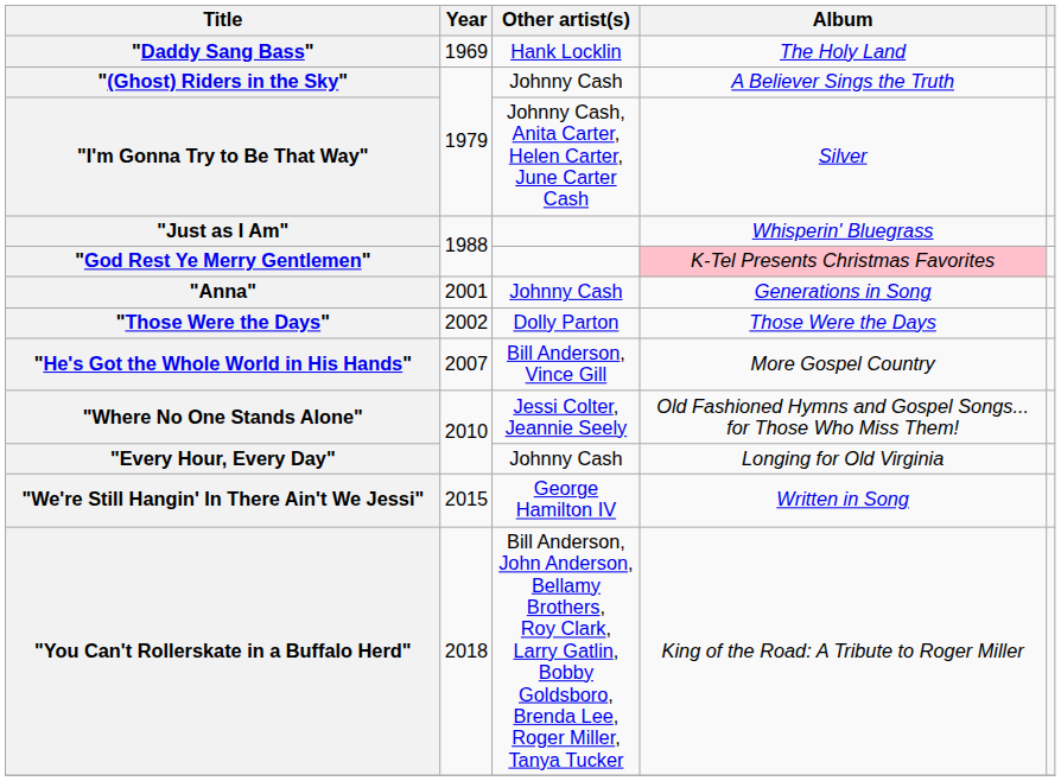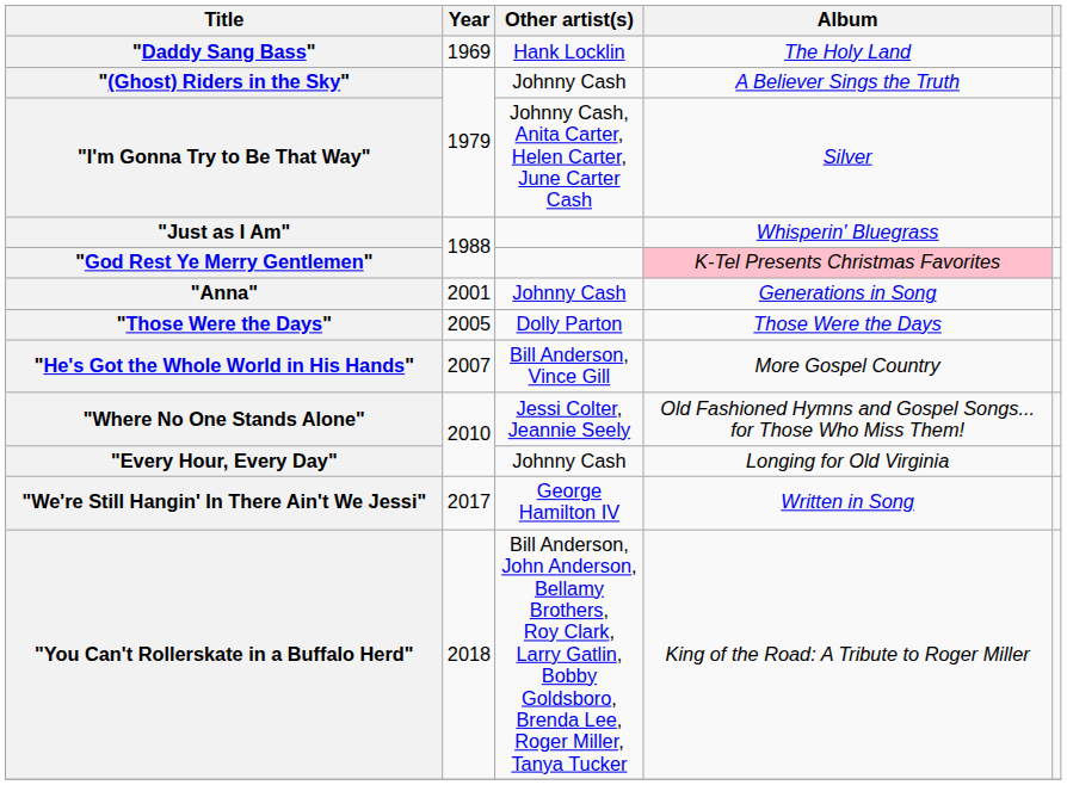"Those Were the Days" | Year: 2002 -> 2005
"We're Still Hangin' In There Ain't We Jessi" | Year: 2015 -> 2017
